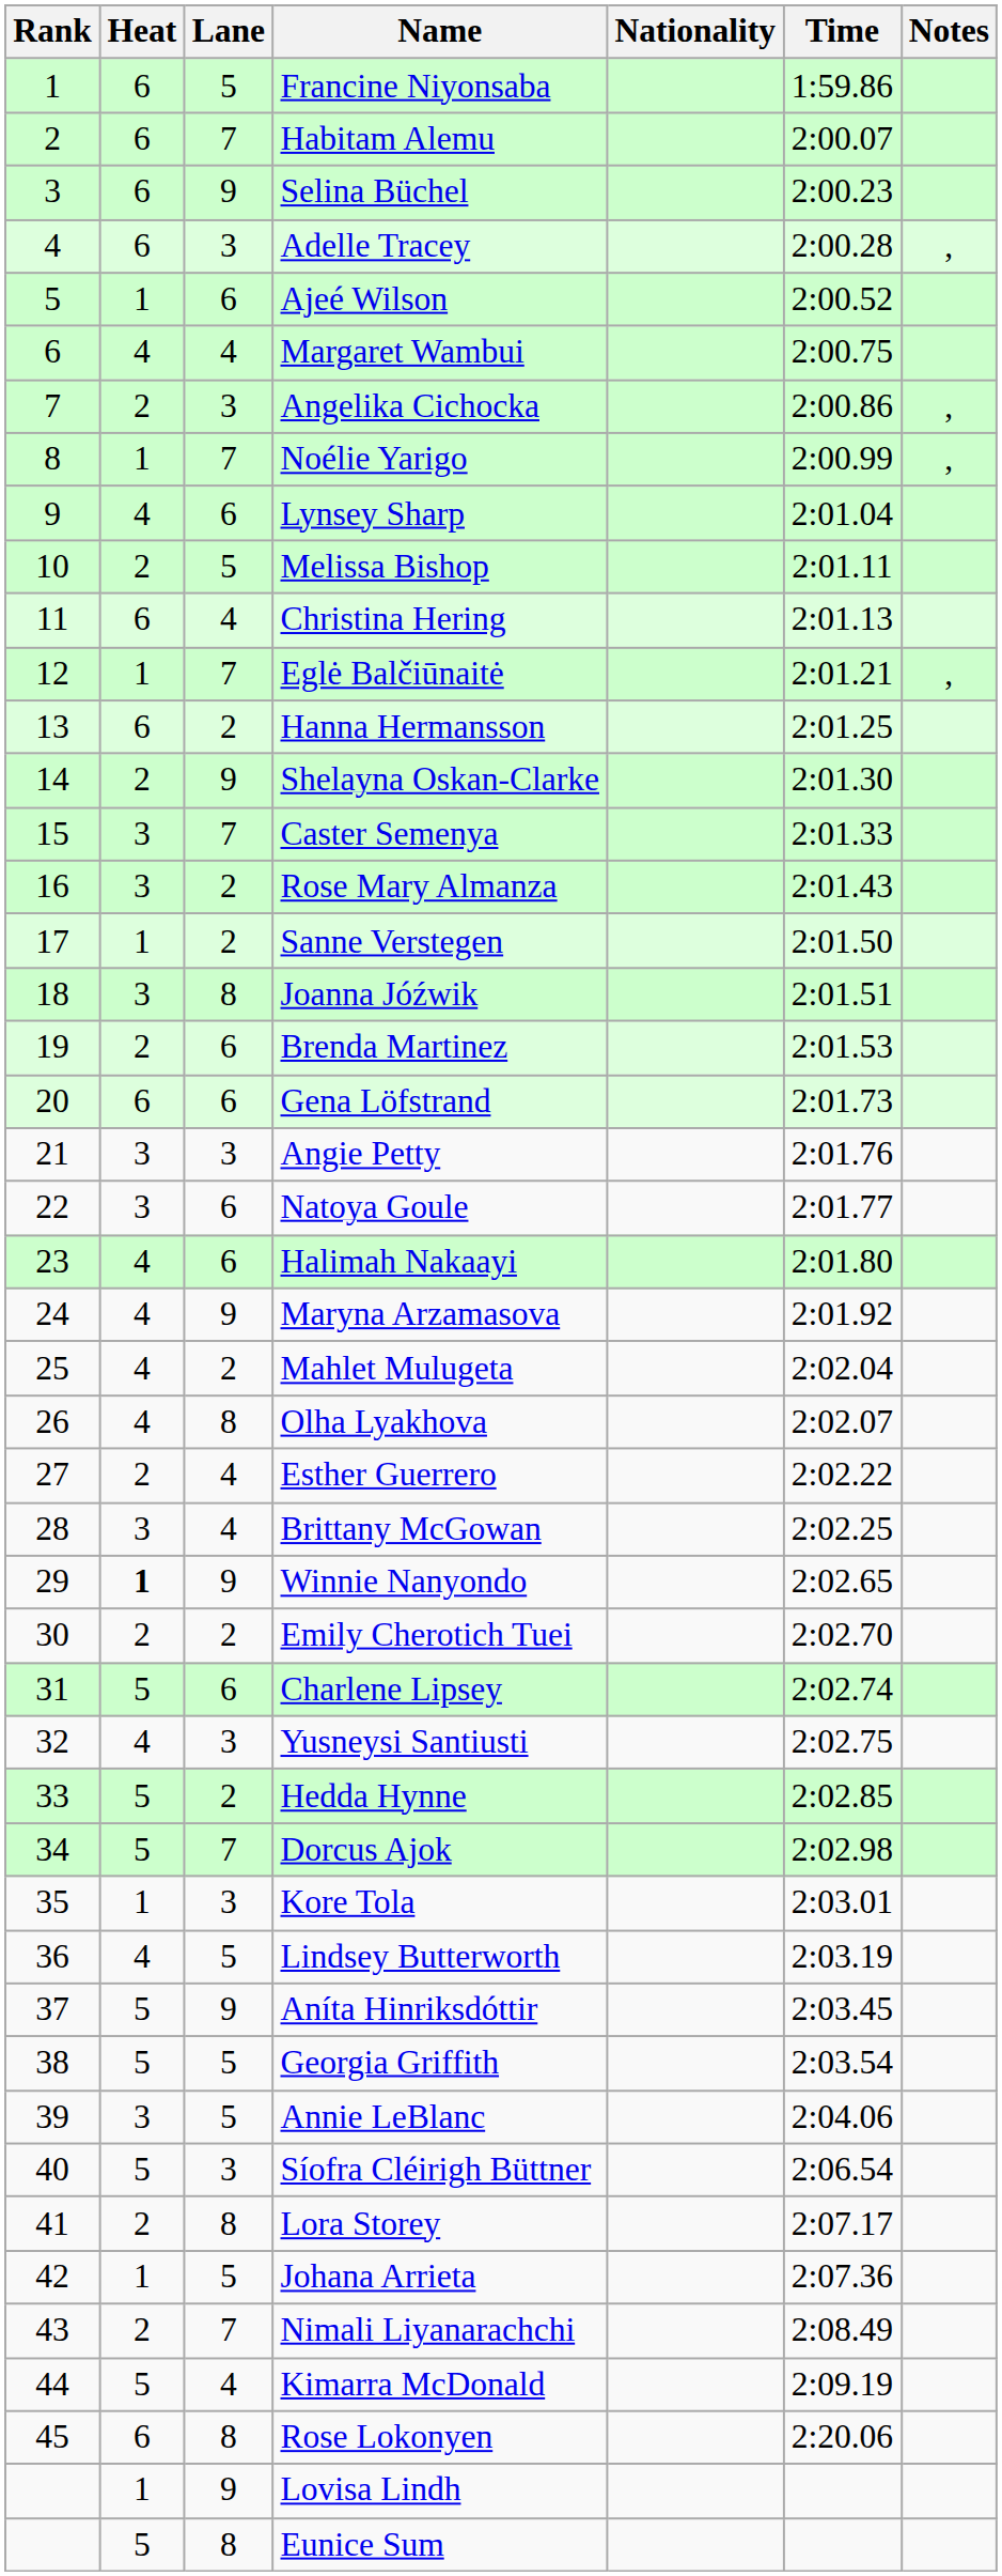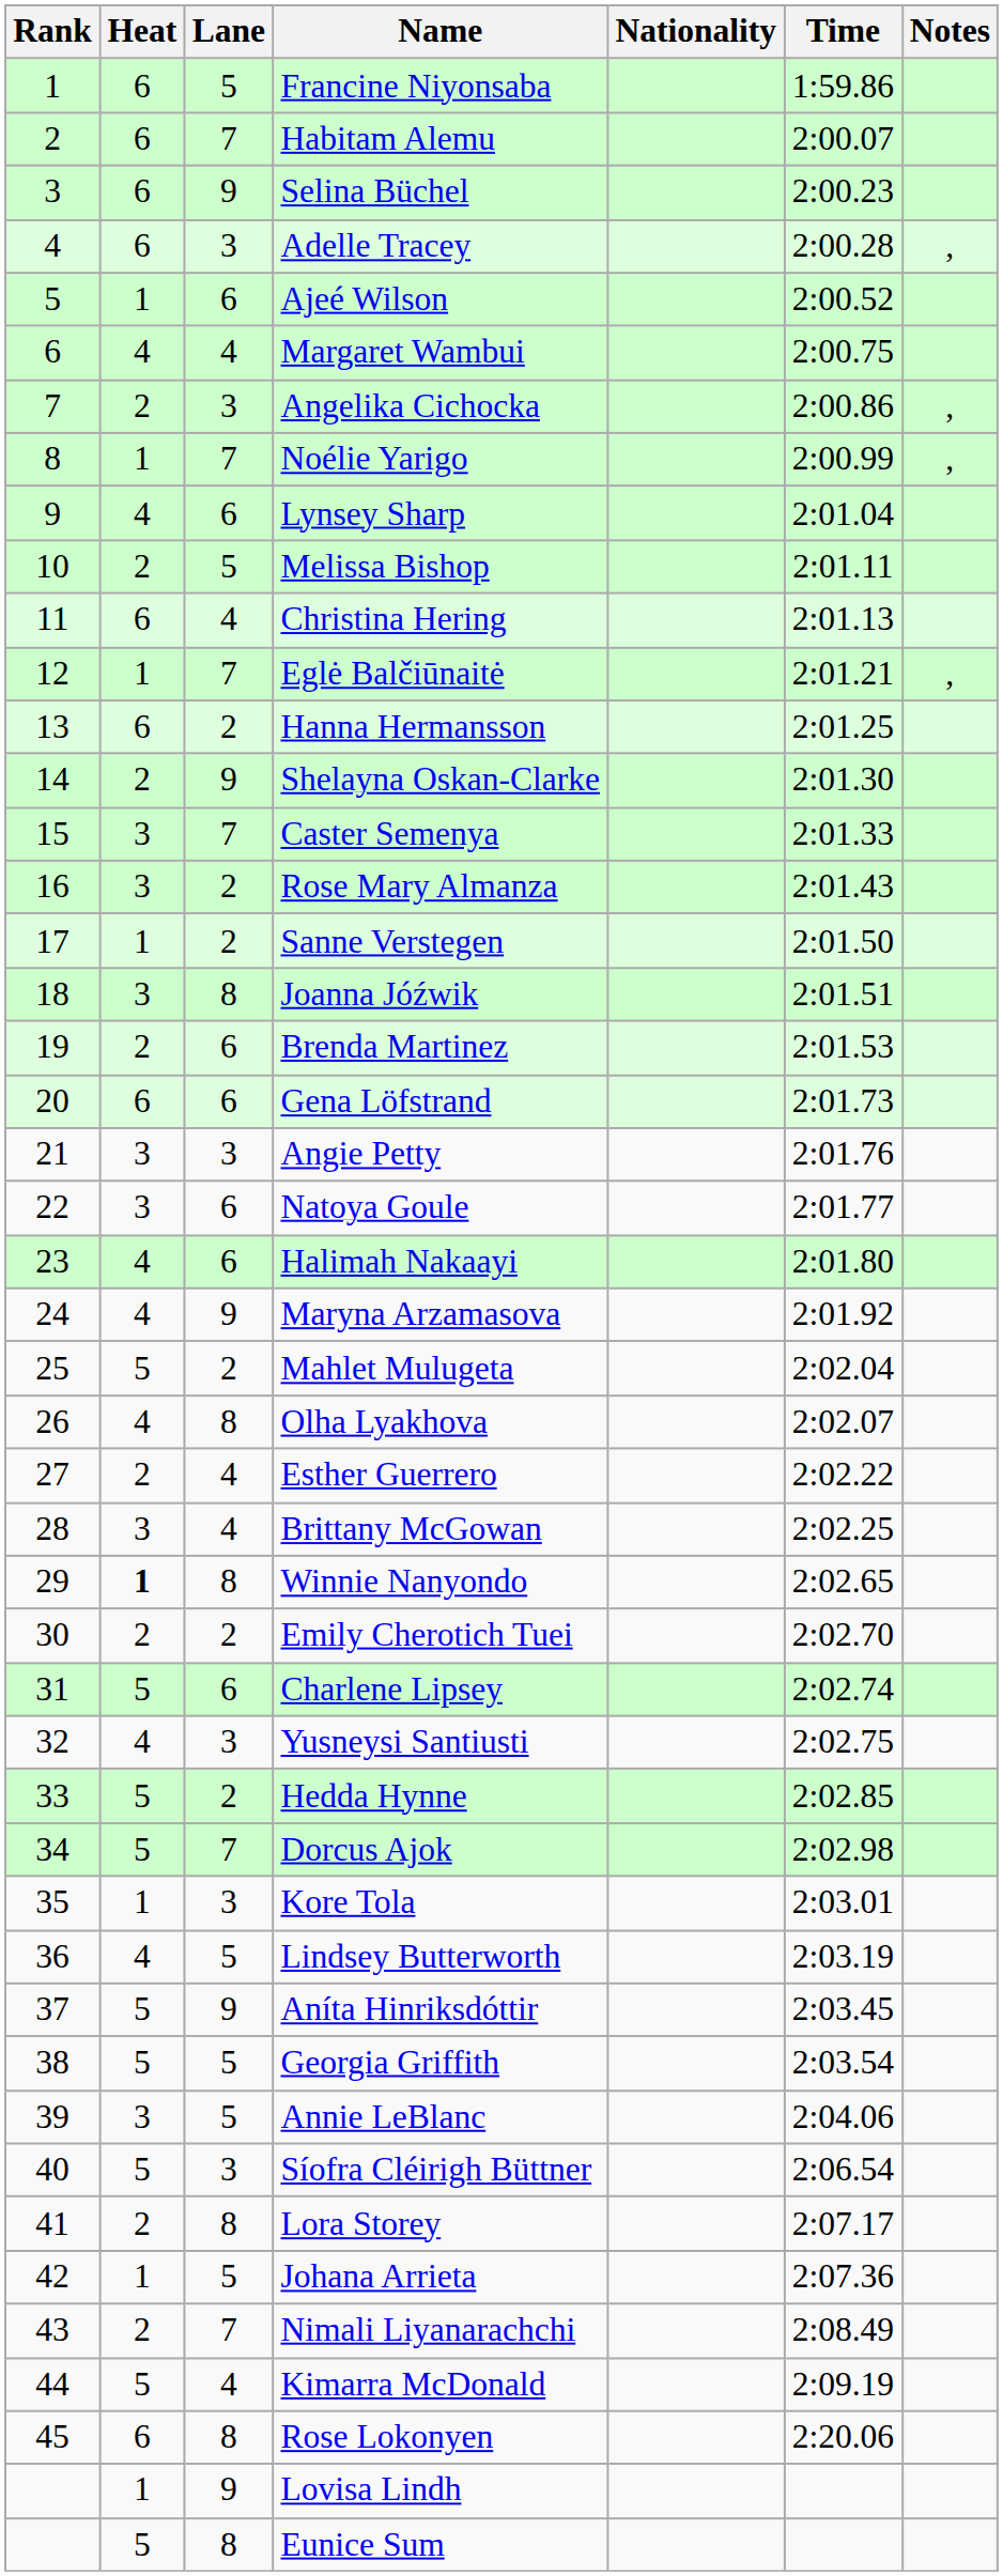Mahlet Mulugeta | Heat: 4 -> 5
Winnie Nanyondo | Lane: 9 -> 8
